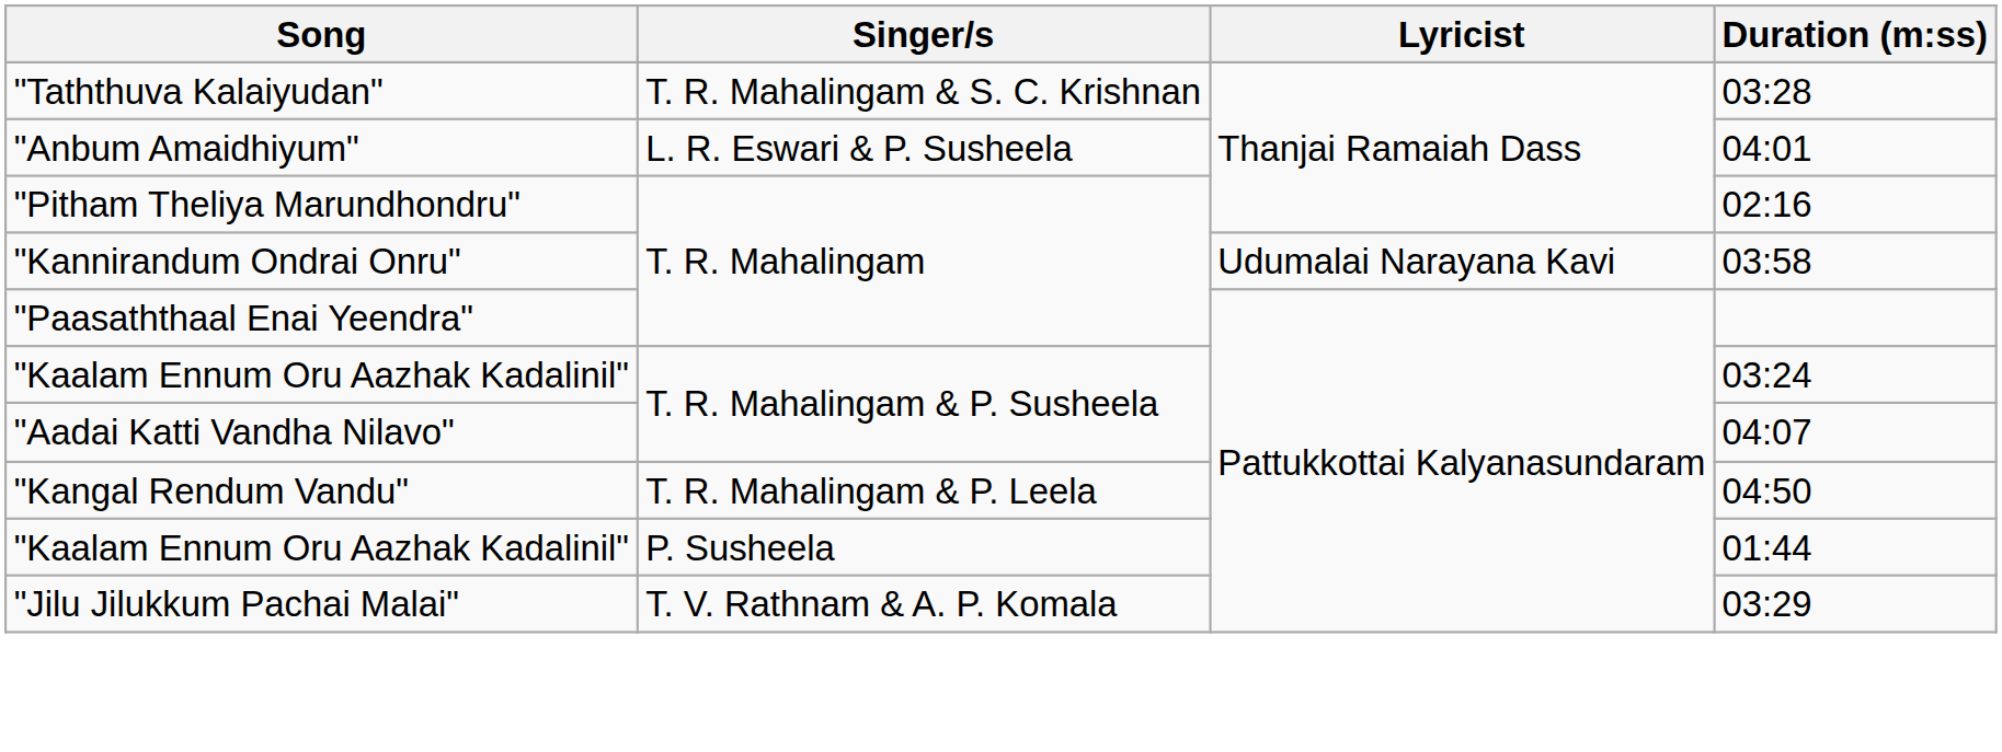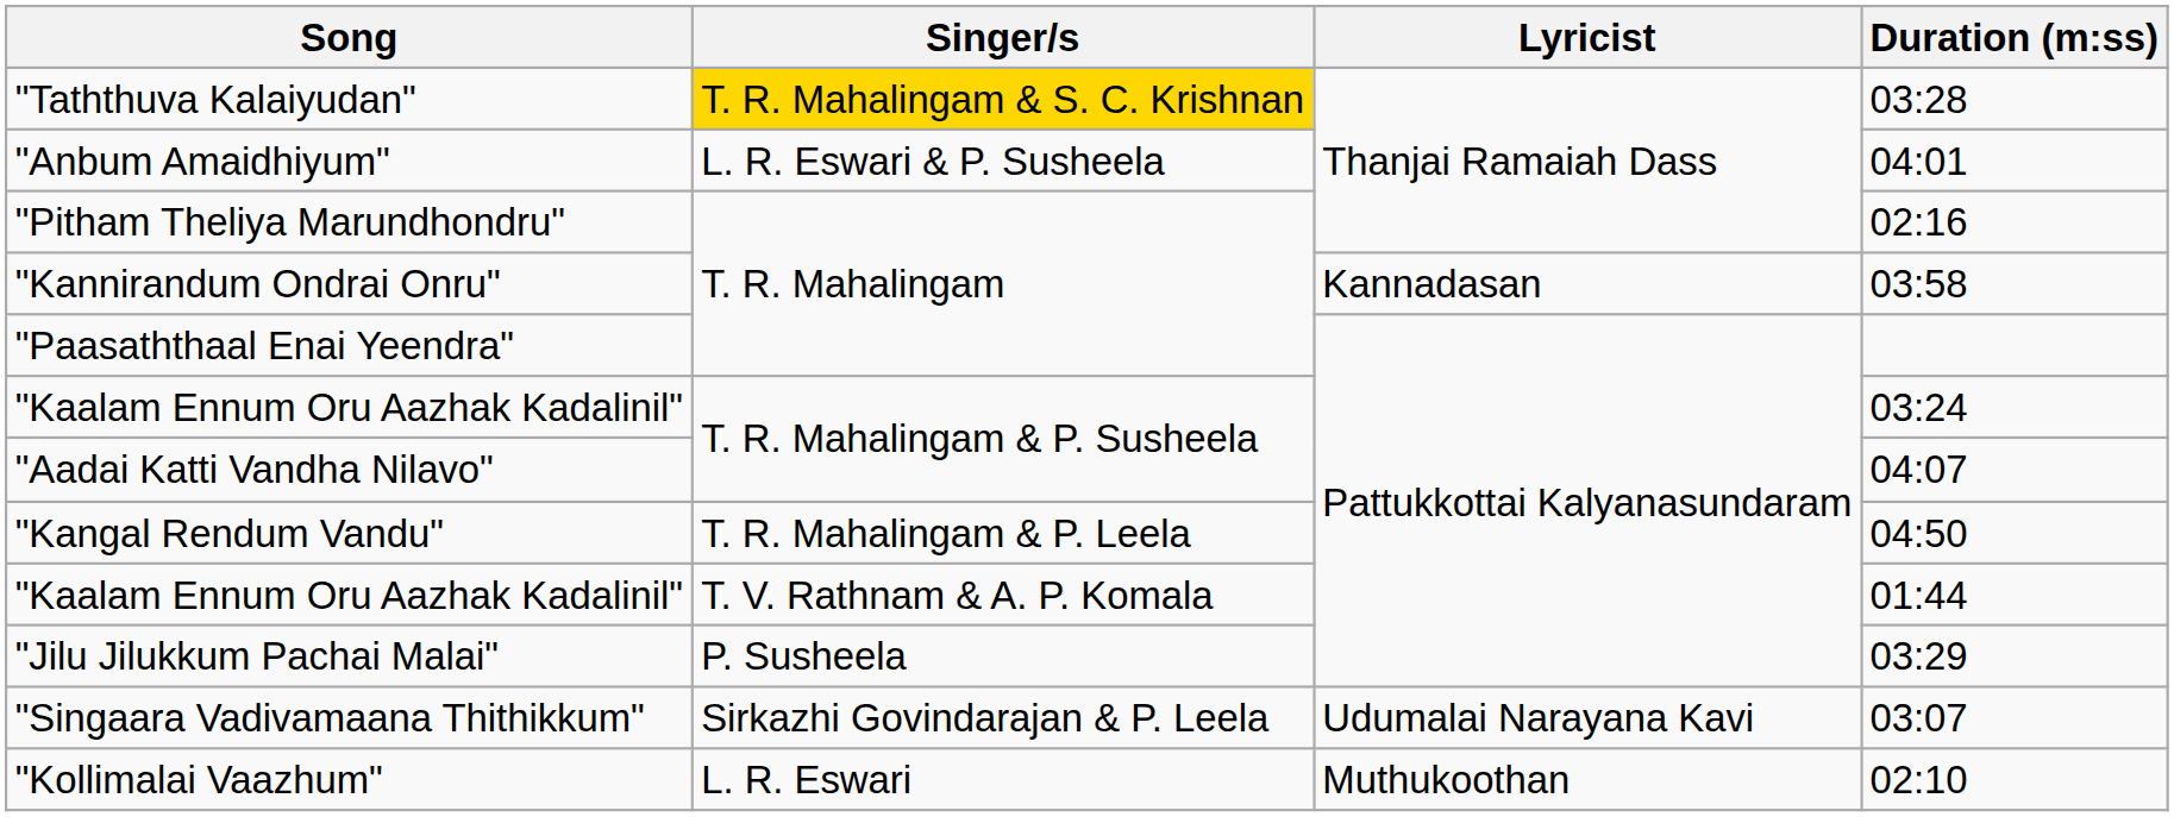"Taththuva Kalaiyudan" | Singer/s: no background -> gold background
"Kannirandum Ondrai Onru" | Lyricist: Udumalai Narayana Kavi -> Kannadasan
"Kaalam Ennum Oru Aazhak Kadalinil" / 01:44 | Singer/s: P. Susheela -> T. V. Rathnam & A. P. Komala
"Jilu Jilukkum Pachai Malai" | Singer/s: T. V. Rathnam & A. P. Komala -> P. Susheela
+ row: "Singaara Vadivamaana Thithikkum" | Sirkazhi Govindarajan & P. Leela | Udumalai Narayana Kavi | 03:07
+ row: "Kollimalai Vaazhum" | L. R. Eswari | Muthukoothan | 02:10
